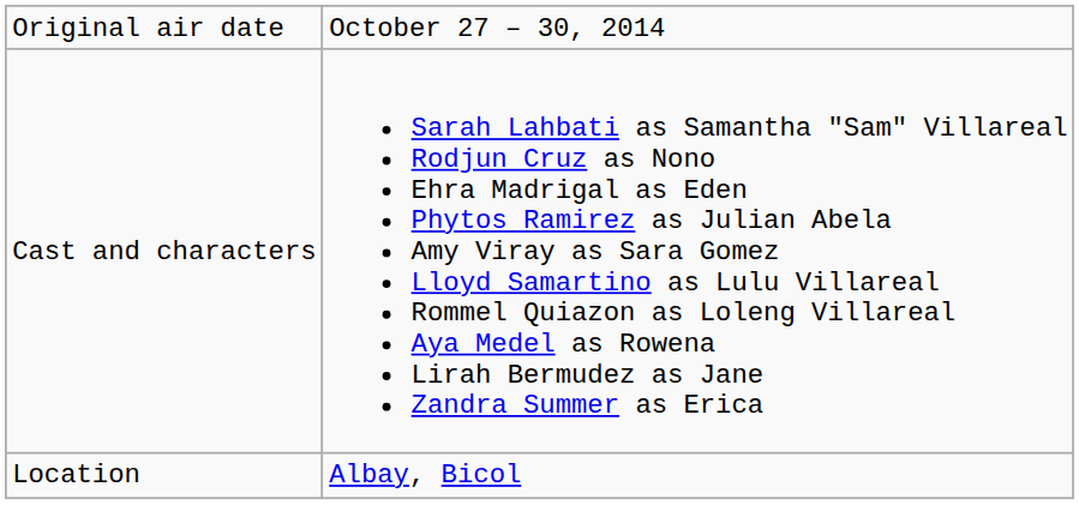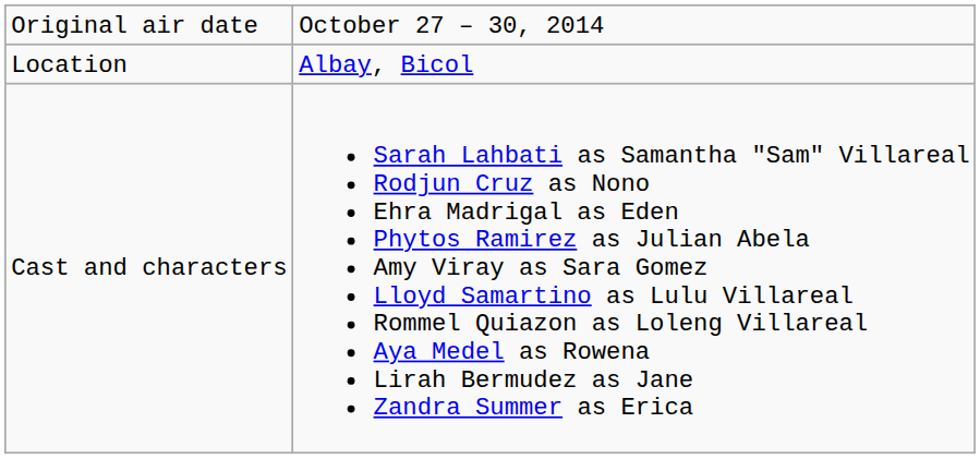rows swapped: Location <-> Cast and characters
